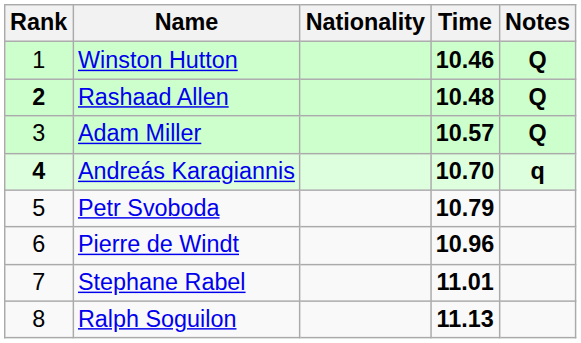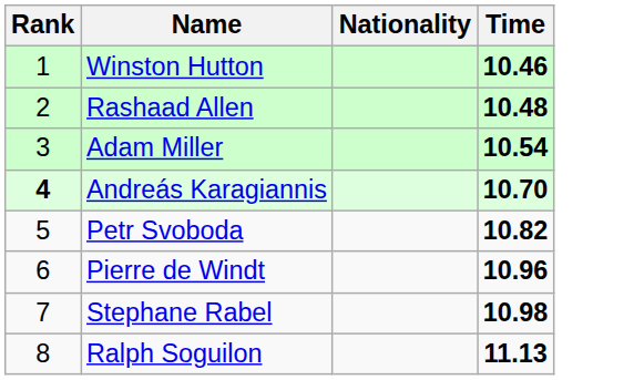- column: Notes | Q | Q | Q | q
Rashaad Allen | Rank: bold -> normal
Adam Miller | Time: 10.57 -> 10.54
Petr Svoboda | Time: 10.79 -> 10.82
Stephane Rabel | Time: 11.01 -> 10.98
